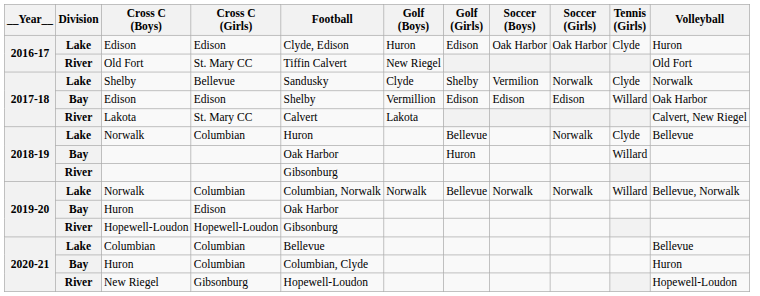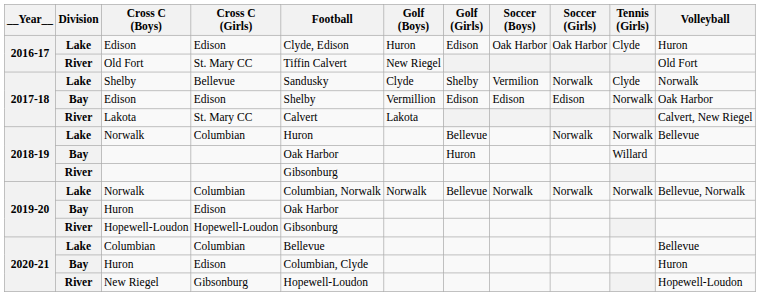2017-18 / Edison | Tennis (Girls): Willard -> Norwalk
2018-19 / Norwalk | Tennis (Girls): Clyde -> Norwalk
2019-20 / Norwalk | Tennis (Girls): Willard -> Norwalk
2020-21 / Huron | Cross C (Girls): Columbian -> Edison
